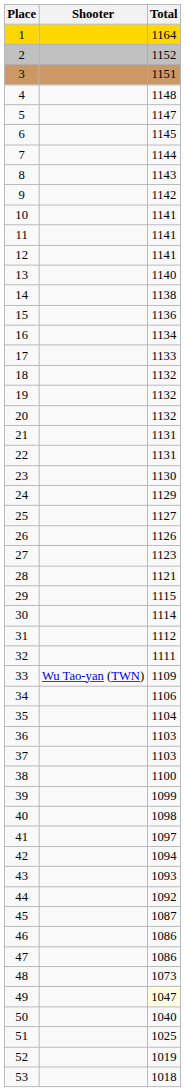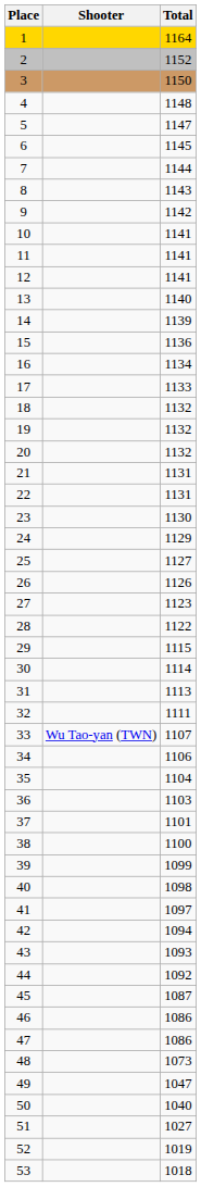3 | Total: 1151 -> 1150
14 | Total: 1138 -> 1139
28 | Total: 1121 -> 1122
31 | Total: 1112 -> 1113
33 | Total: 1109 -> 1107
37 | Total: 1103 -> 1101
49 | Total: lightyellow background -> no background
51 | Total: 1025 -> 1027
